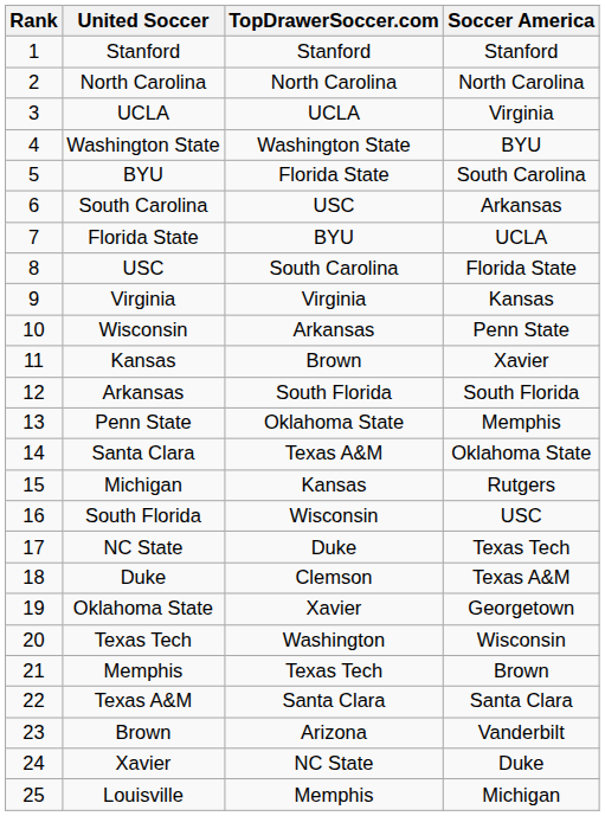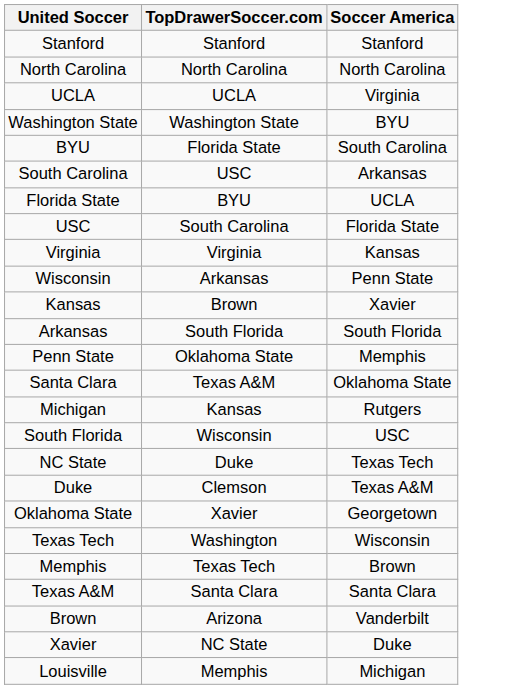- column: Rank | 1 | 2 | 3 | 4 | 5 | 6 | 7 | 8 | 9 | 10 | 11 | 12 | 13 | 14 | 15 | 16 | 17 | 18 | 19 | 20 | 21 | 22 | 23 | 24 | 25
